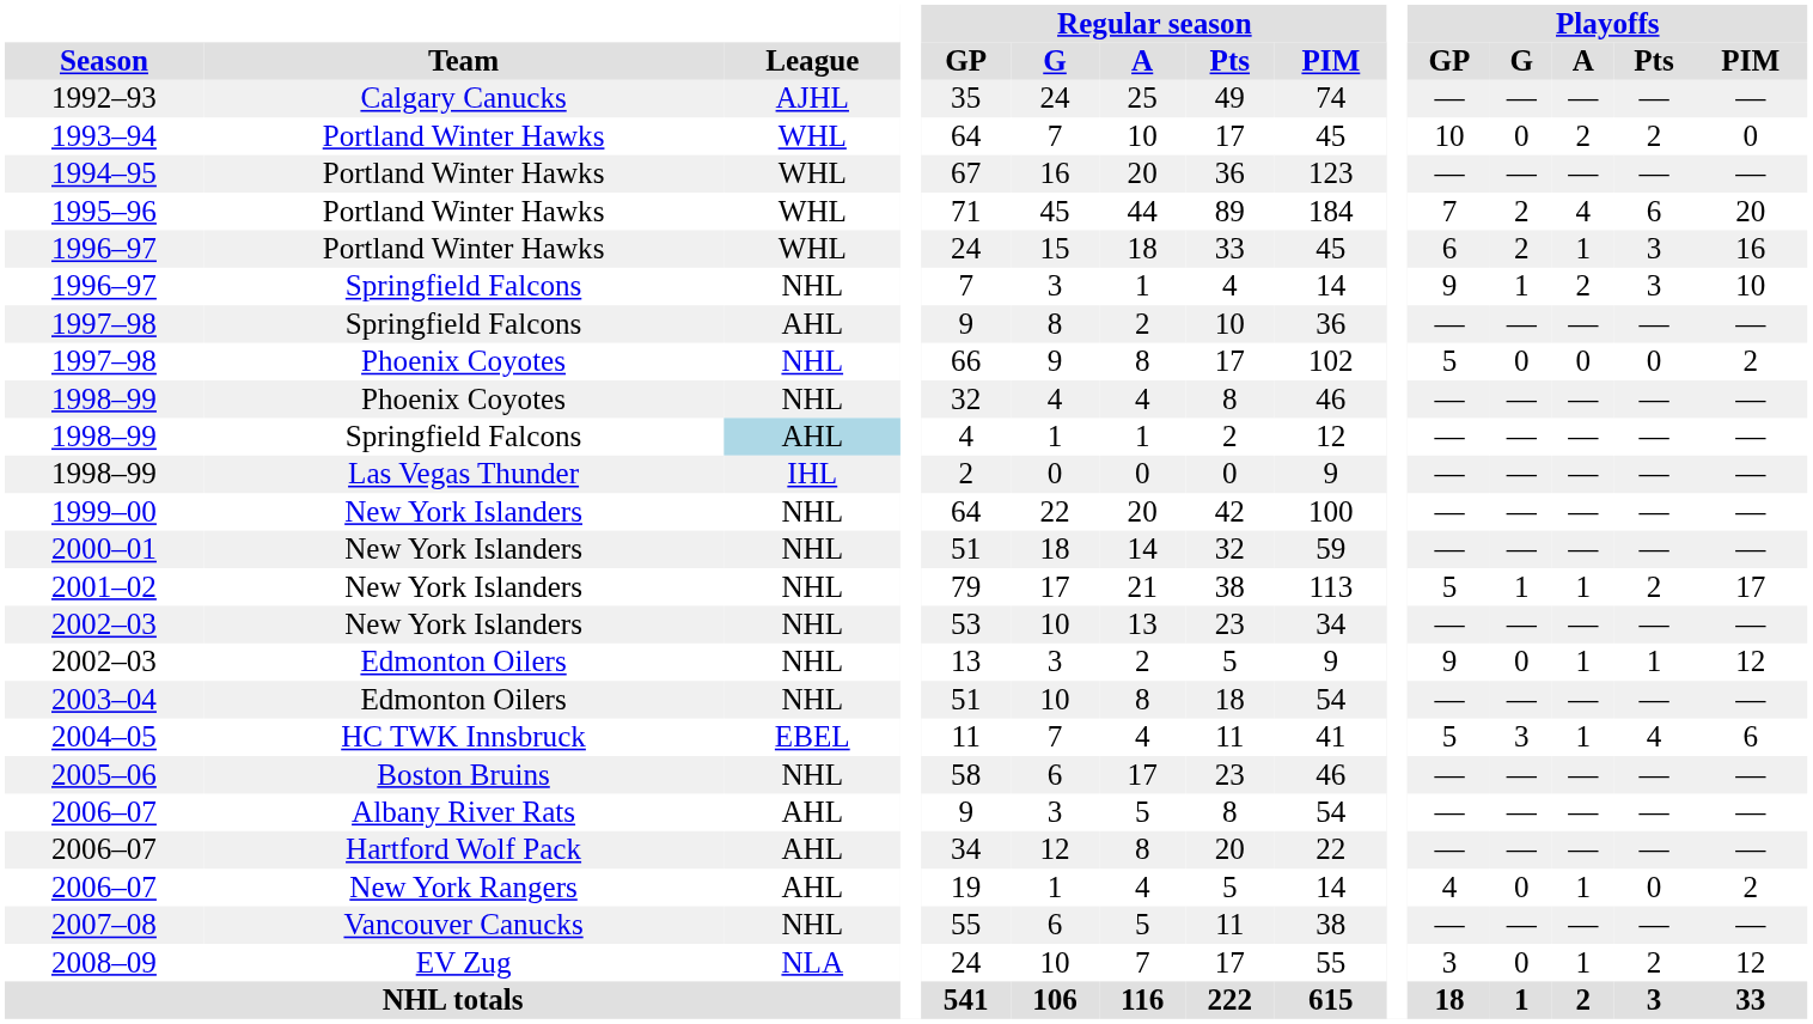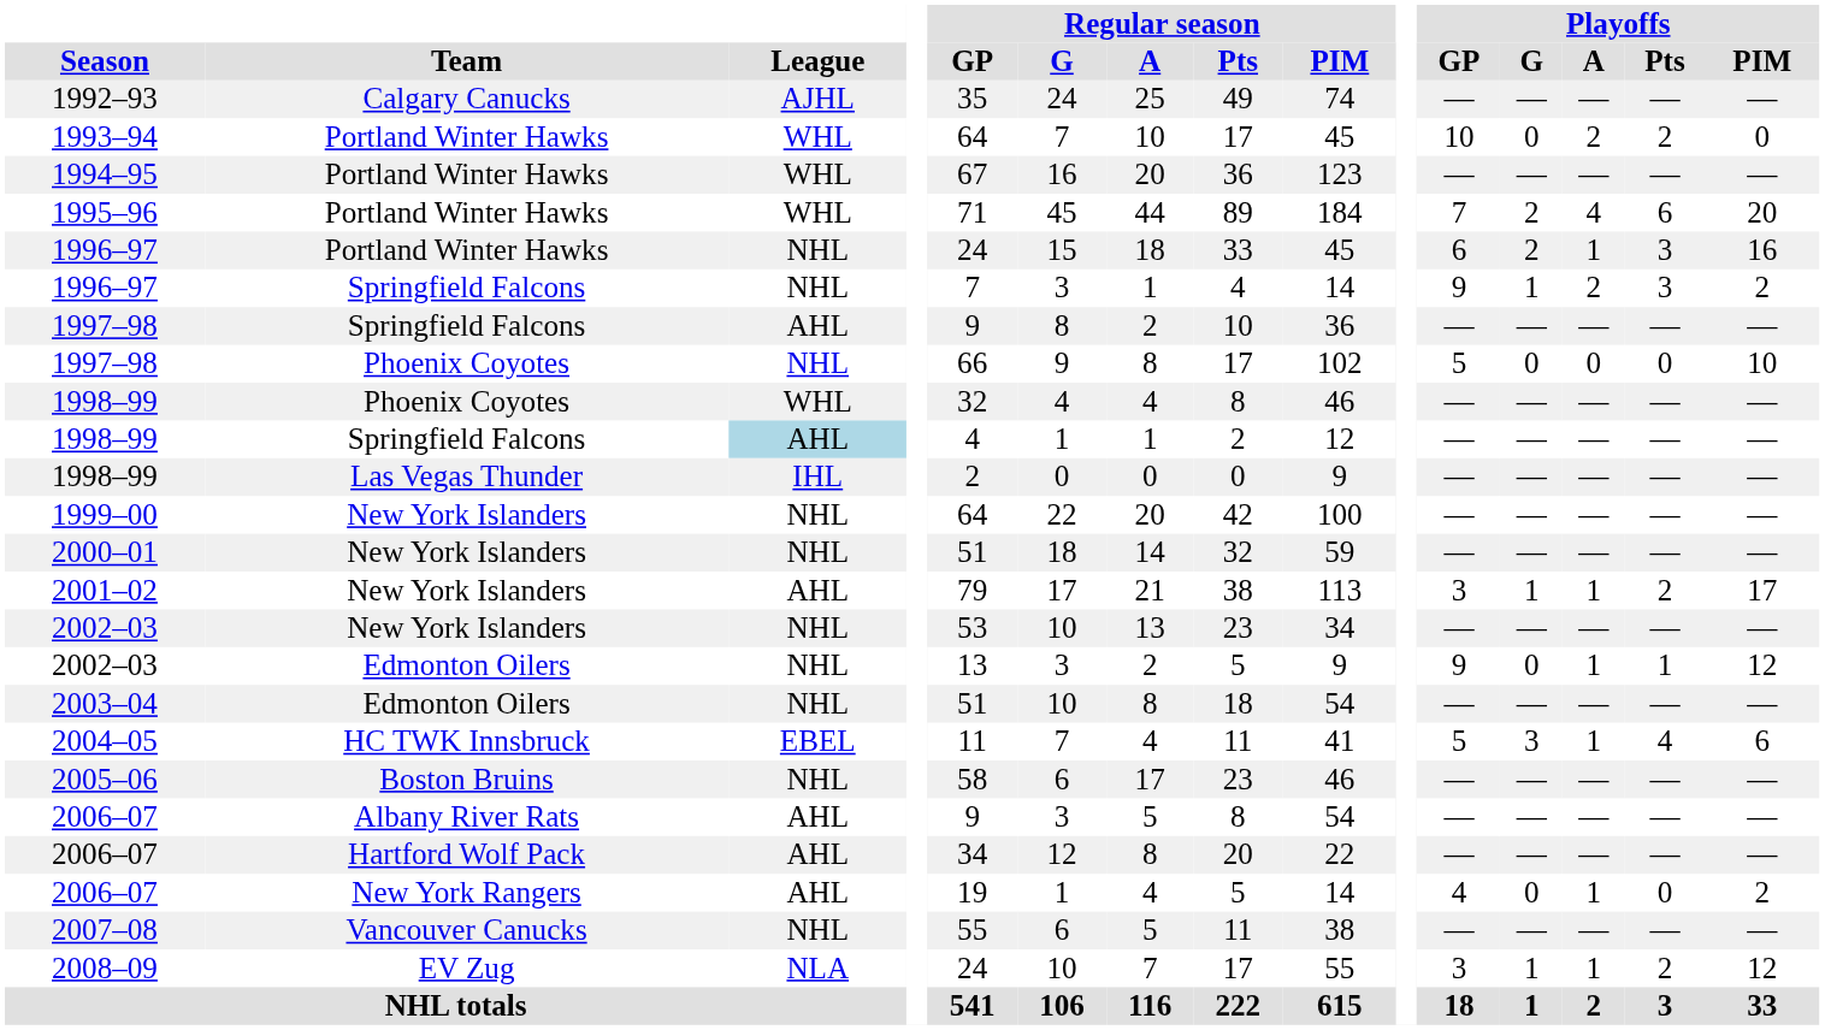1996–97 / Portland Winter Hawks | League: WHL -> NHL
1996–97 / Springfield Falcons | Playoffs / PIM: 10 -> 2
1997–98 / Phoenix Coyotes | Playoffs / PIM: 2 -> 10
1998–99 / Phoenix Coyotes | League: NHL -> WHL
2001–02 | League: NHL -> AHL
2001–02 | Playoffs / GP: 5 -> 3
2008–09 | Playoffs / G: 0 -> 1
